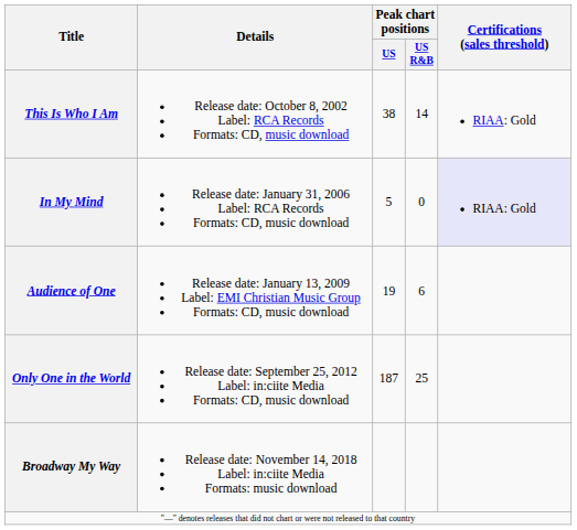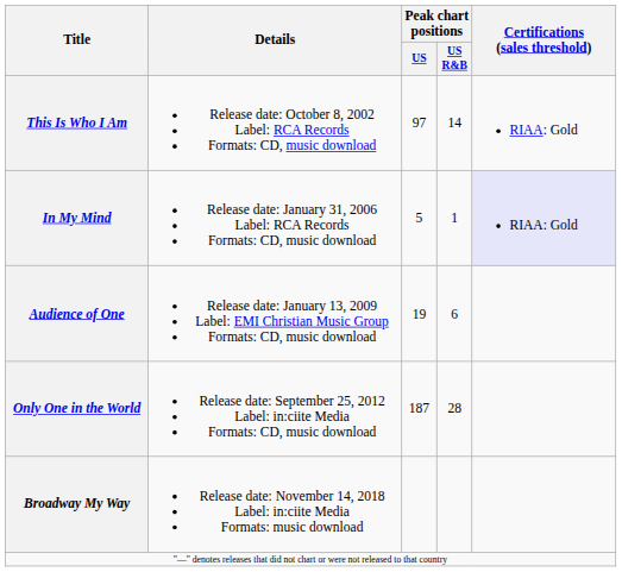This Is Who I Am | Peak chart positions / US: 38 -> 97
In My Mind | Peak chart positions / US R&B: 0 -> 1
Only One in the World | Peak chart positions / US R&B: 25 -> 28
